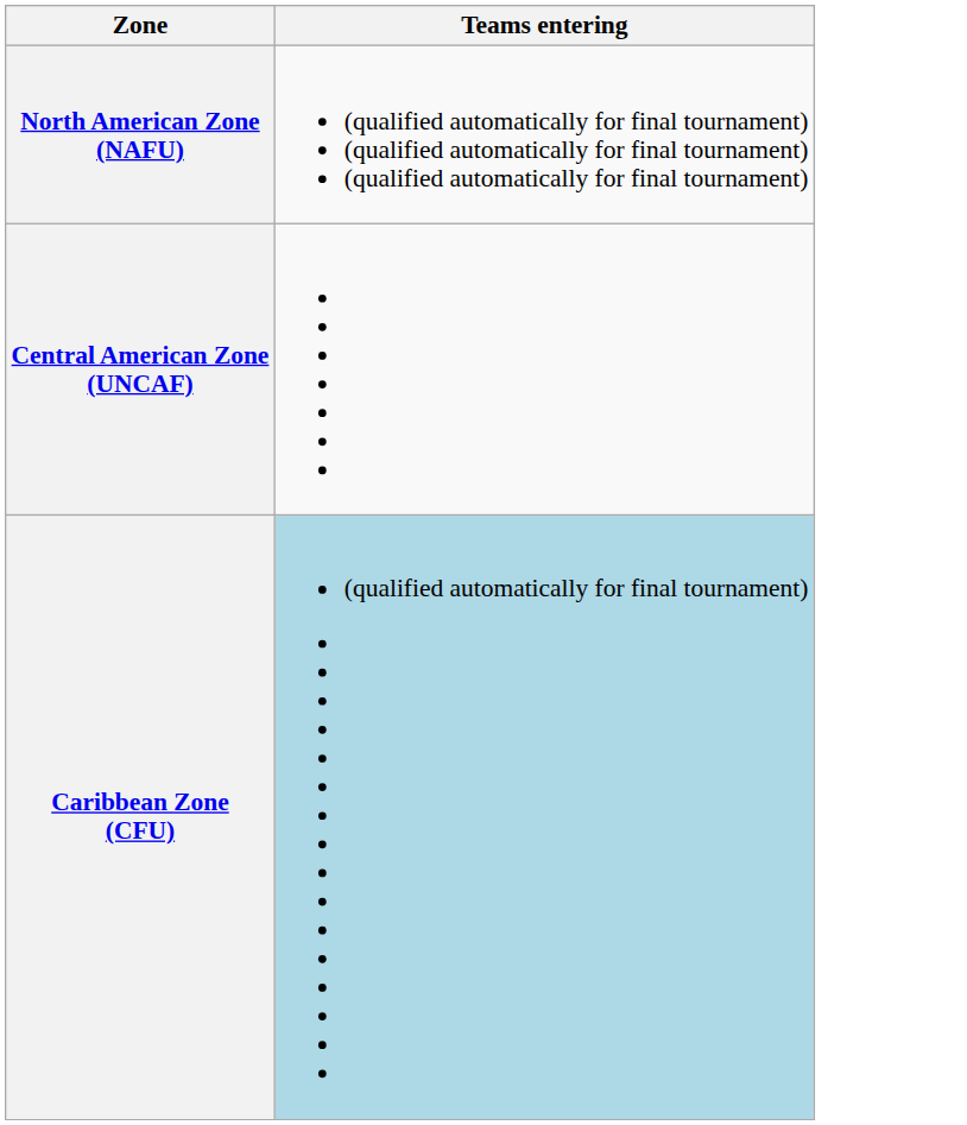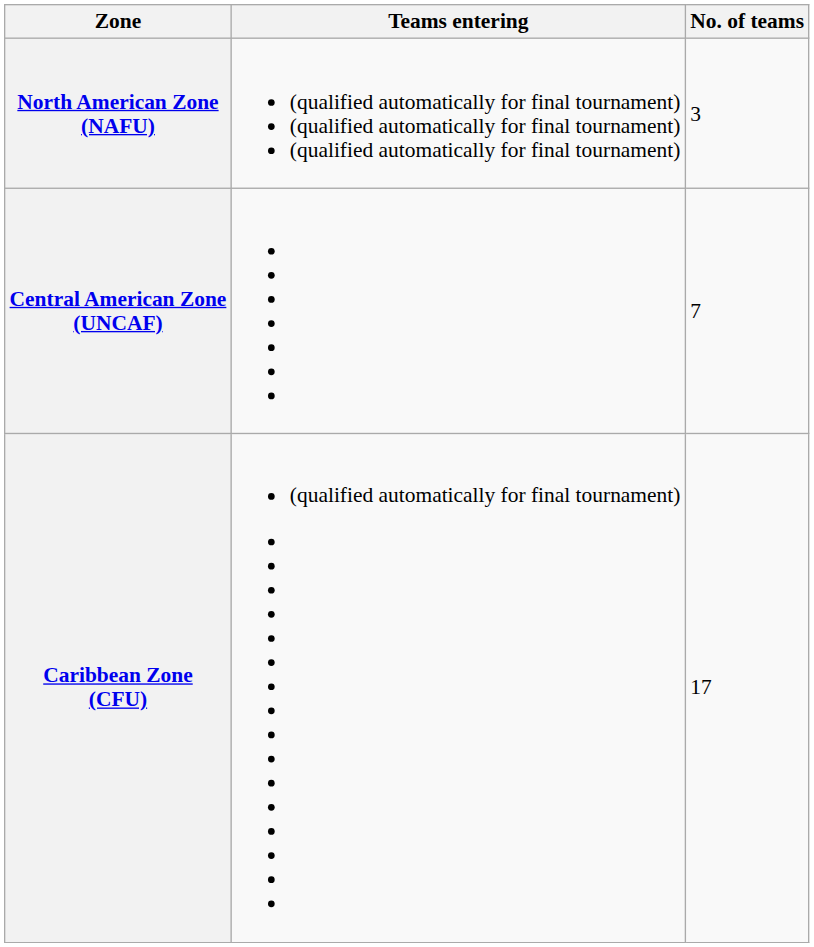+ column: No. of teams | 3 | 7 | 17
Caribbean Zone (CFU) | Teams entering: lightblue background -> no background
